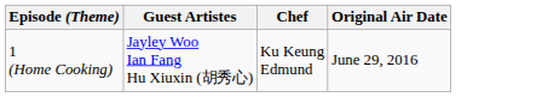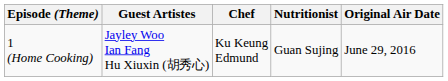+ column: Nutritionist | Guan Sujing
